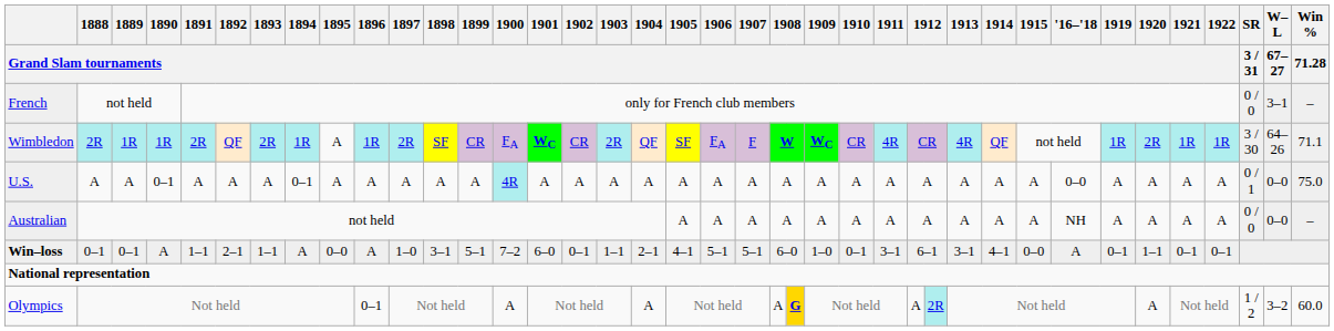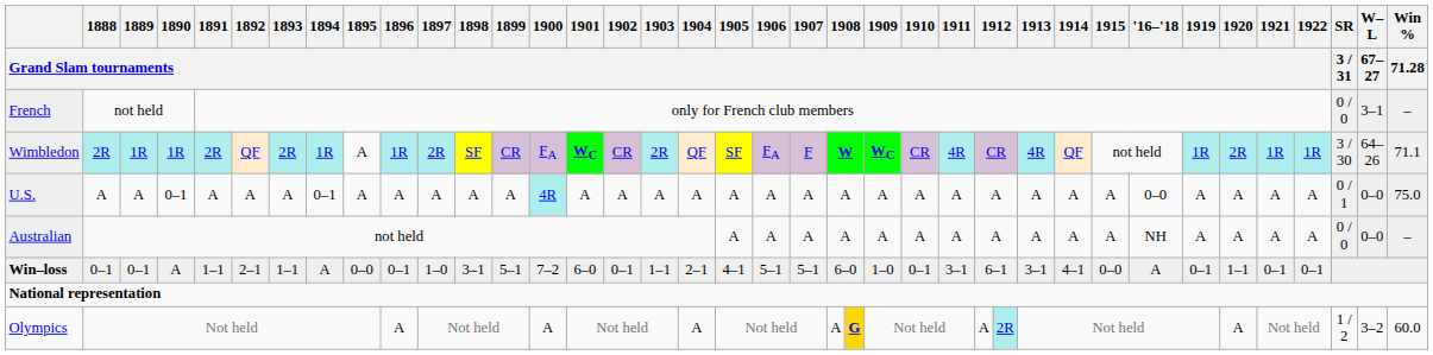Win–loss | 1896 / Grand Slam tournaments: A -> 0–1
Olympics | 1896 / Grand Slam tournaments: 0–1 -> A
